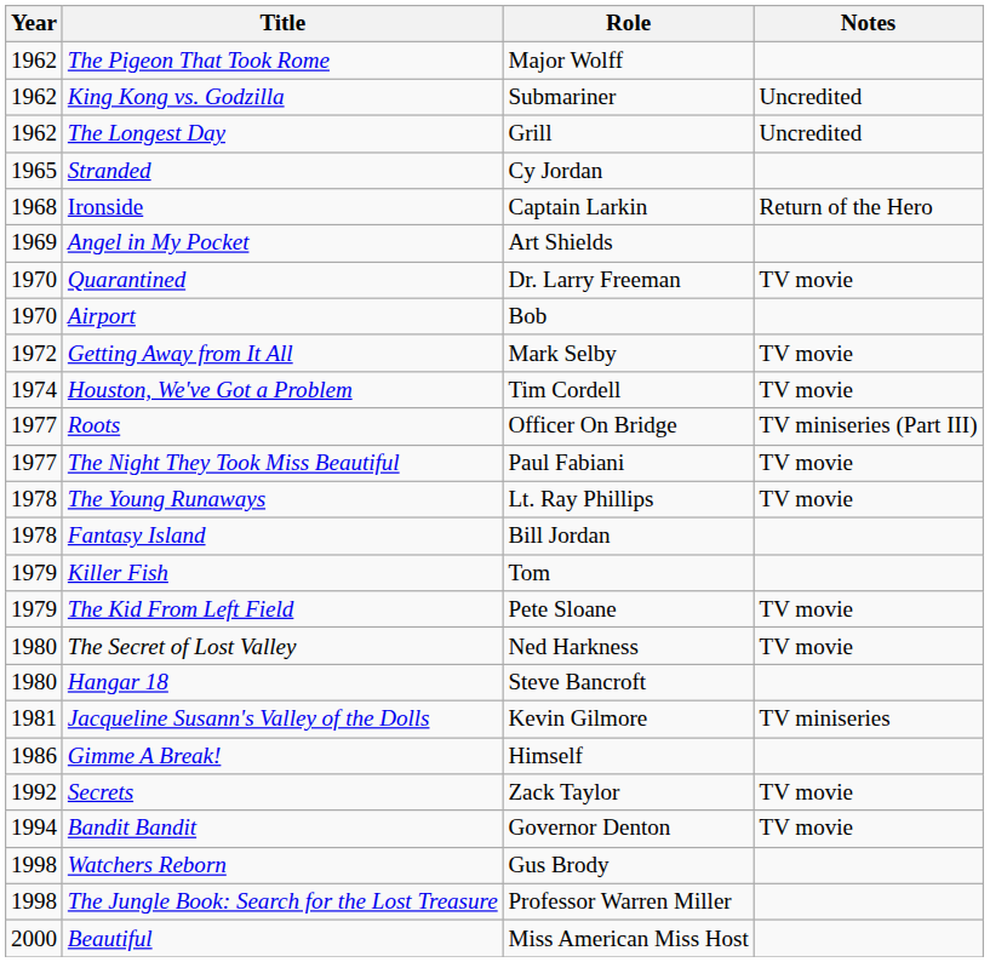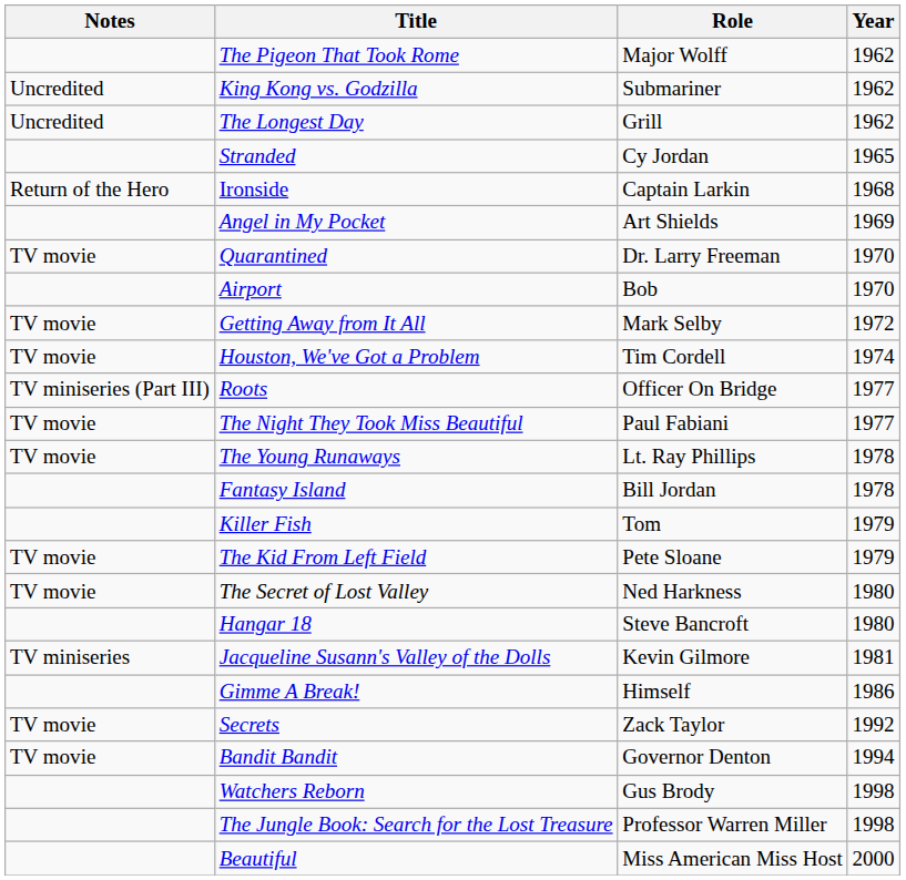columns swapped: Year <-> Notes
